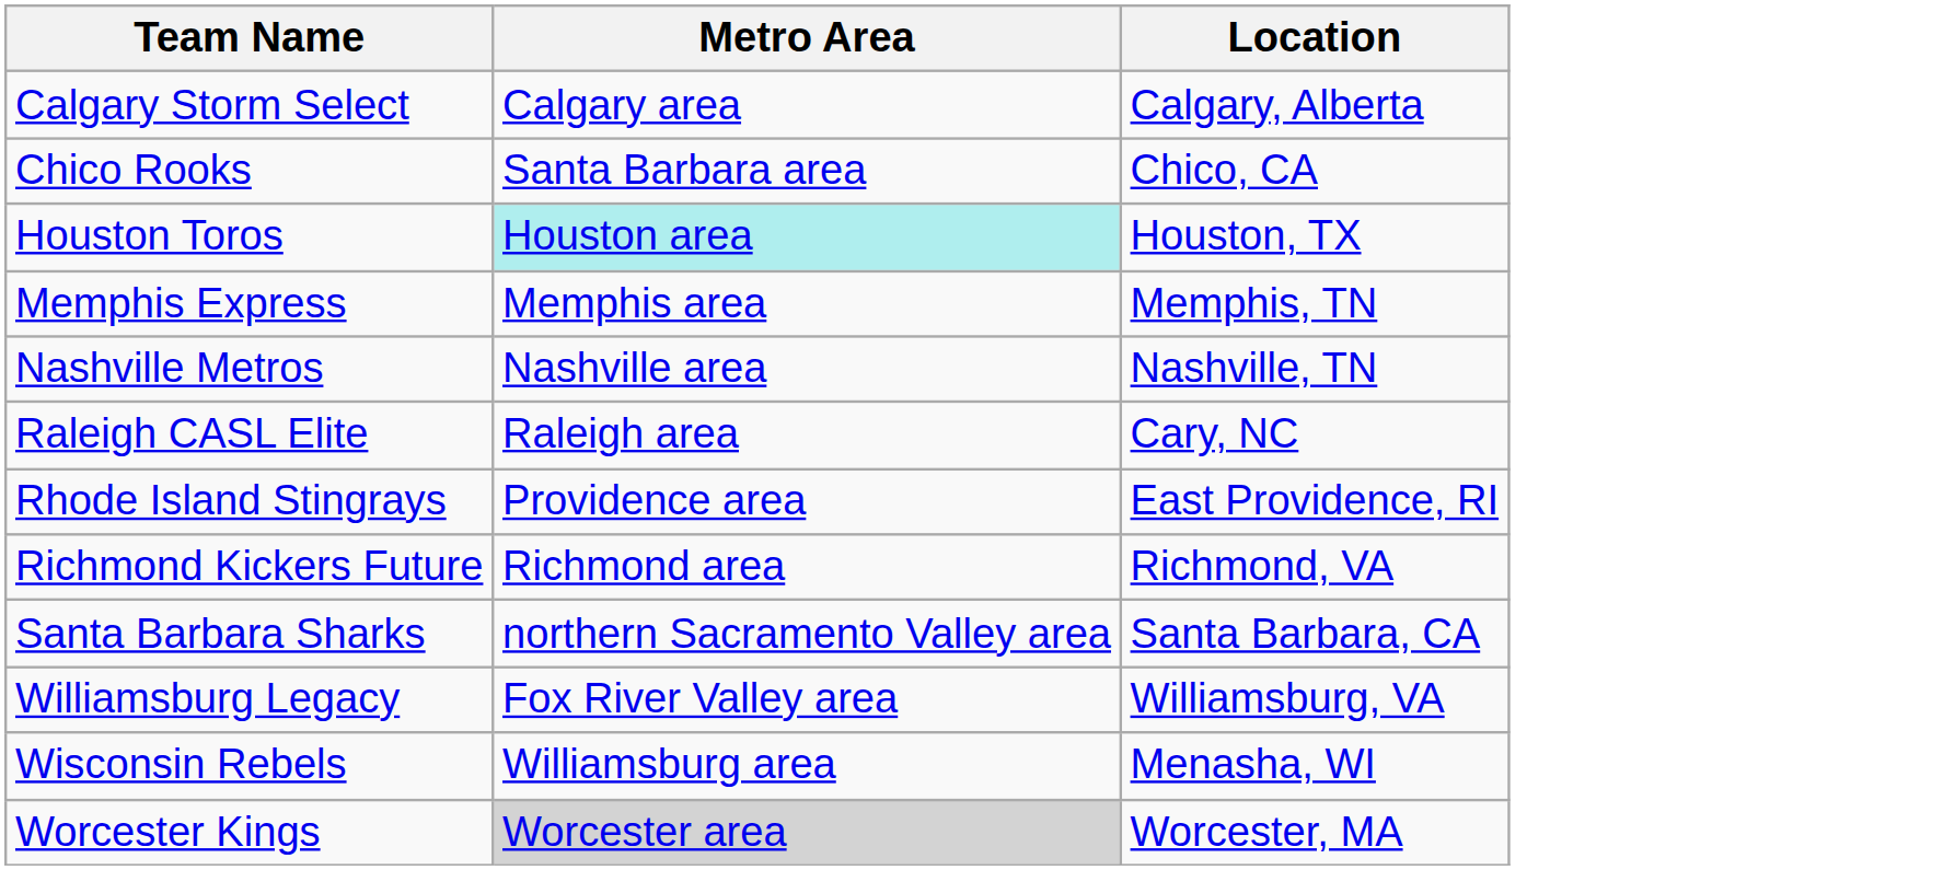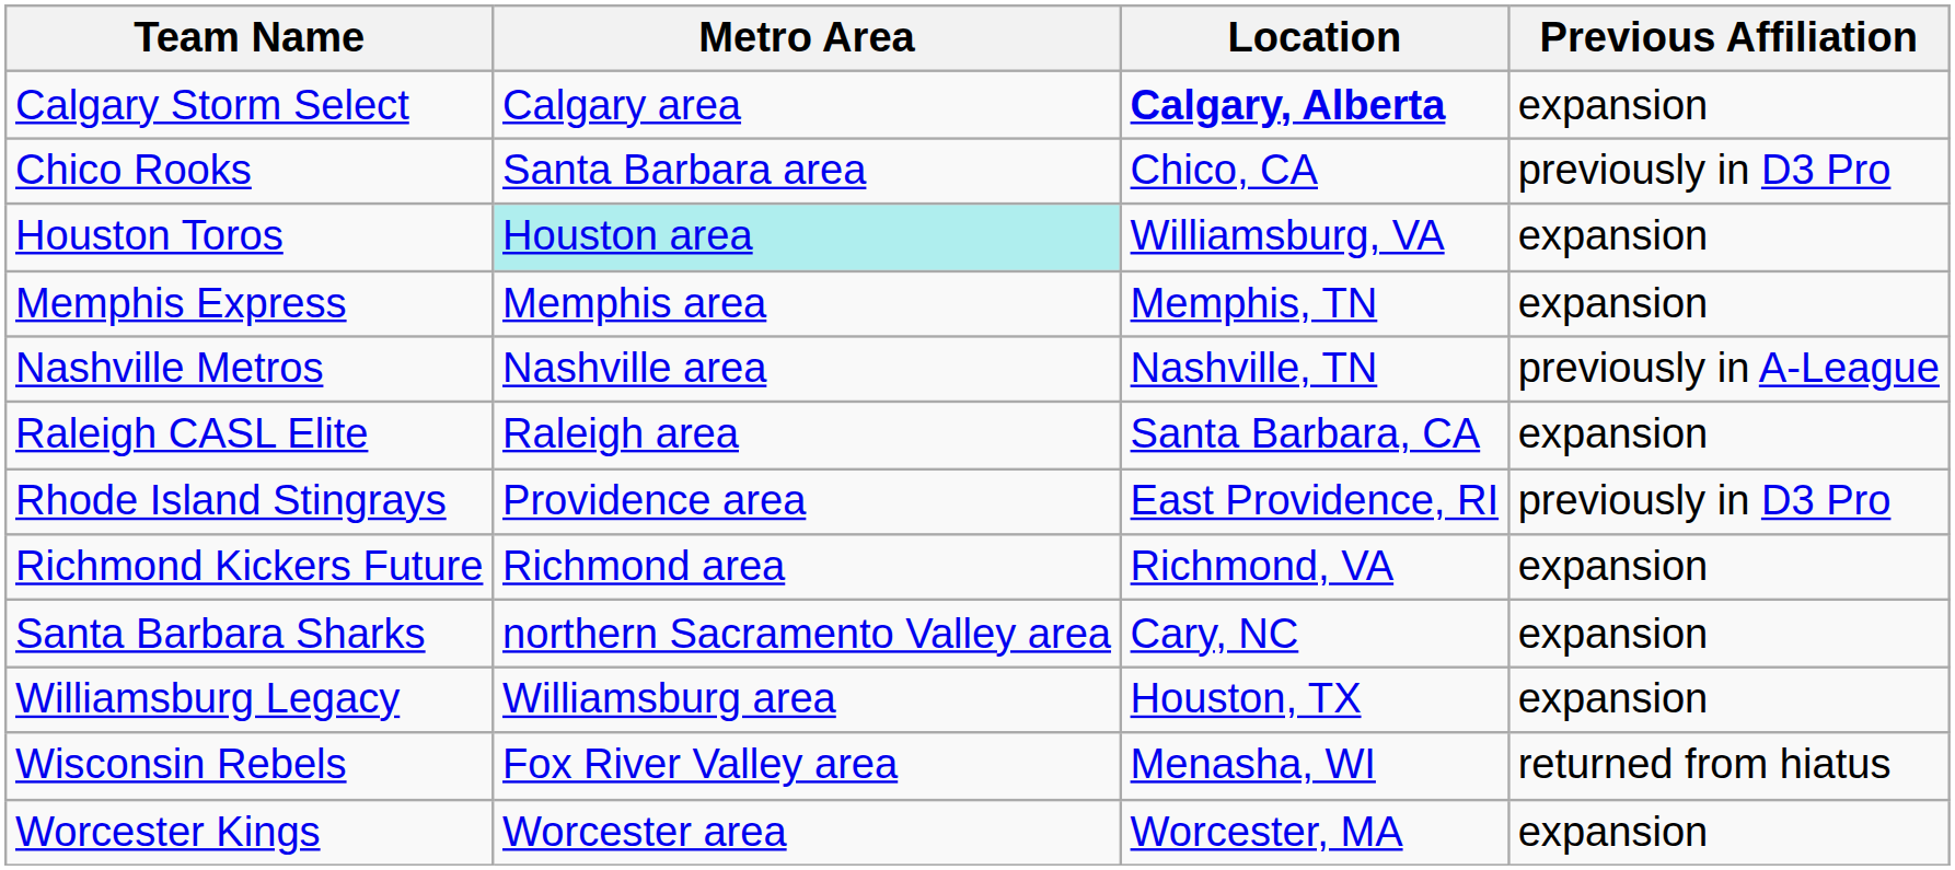+ column: Previous Affiliation | expansion | previously in D3 Pro | expansion | expansion | previously in A-League | expansion | previously in D3 Pro | expansion | expansion | expansion | returned from hiatus | expansion
Calgary Storm Select | Location: normal -> bold
Houston Toros | Location: Houston, TX -> Williamsburg, VA
Raleigh CASL Elite | Location: Cary, NC -> Santa Barbara, CA
Santa Barbara Sharks | Location: Santa Barbara, CA -> Cary, NC
Williamsburg Legacy | Metro Area: Fox River Valley area -> Williamsburg area
Williamsburg Legacy | Location: Williamsburg, VA -> Houston, TX
Wisconsin Rebels | Metro Area: Williamsburg area -> Fox River Valley area
Worcester Kings | Metro Area: lightgrey background -> no background
